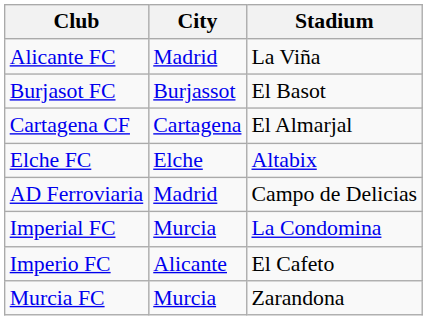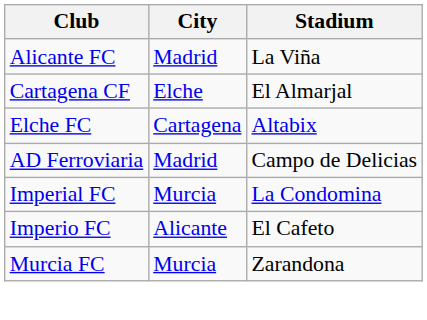- row: Burjasot FC | Burjassot | El Basot
Cartagena CF | City: Cartagena -> Elche
Elche FC | City: Elche -> Cartagena
